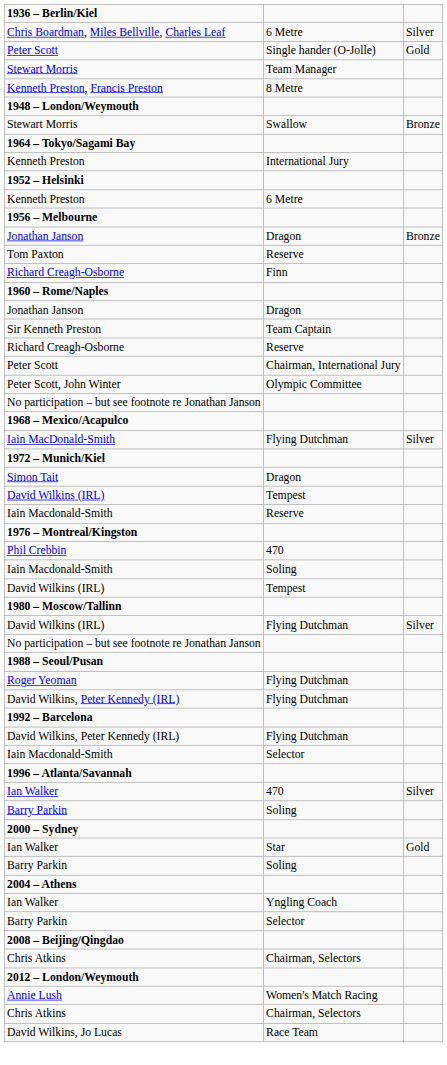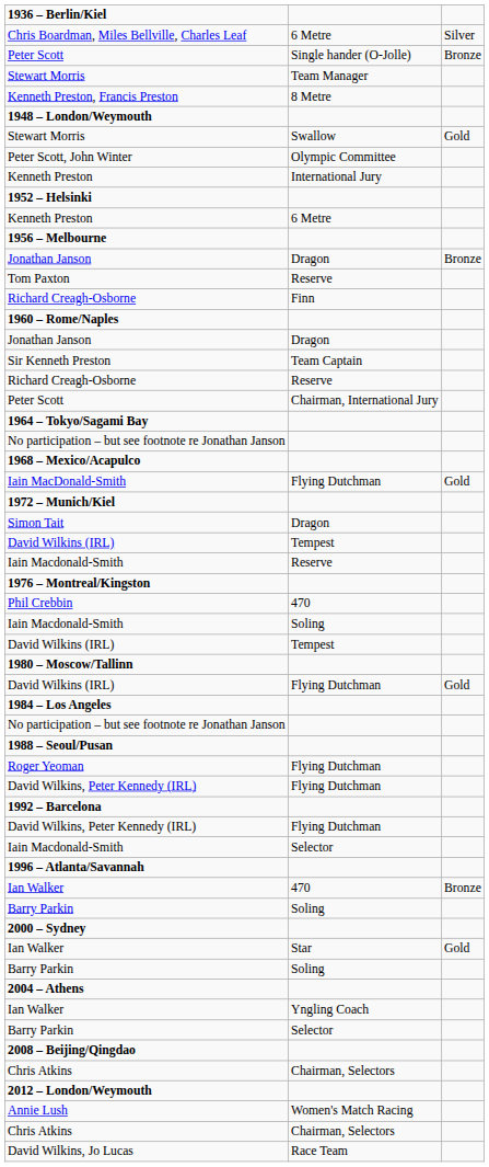Peter Scott / Single hander (O-Jolle) | column 3: Gold -> Bronze
Stewart Morris / Swallow | column 3: Bronze -> Gold
rows swapped: Peter Scott, John Winter <-> 1964 – Tokyo/Sagami Bay
Iain MacDonald-Smith | column 3: Silver -> Gold
David Wilkins (IRL) / Flying Dutchman | column 3: Silver -> Gold
+ row: 1984 – Los Angeles
Ian Walker / 470 | column 3: Silver -> Bronze
